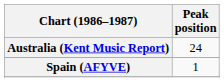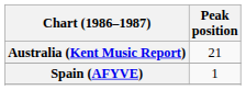Australia (Kent Music Report) | Peak position: 24 -> 21
